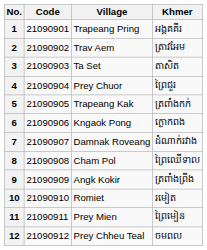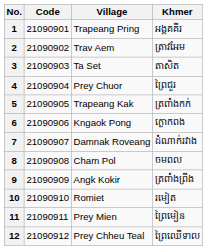8 | Khmer: ព្រៃឈើទាល -> ចមពល
12 | Khmer: ចមពល -> ព្រៃឈើទាល
